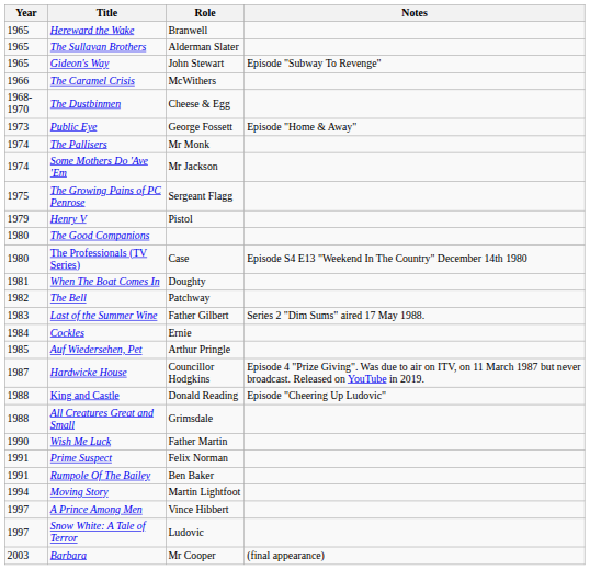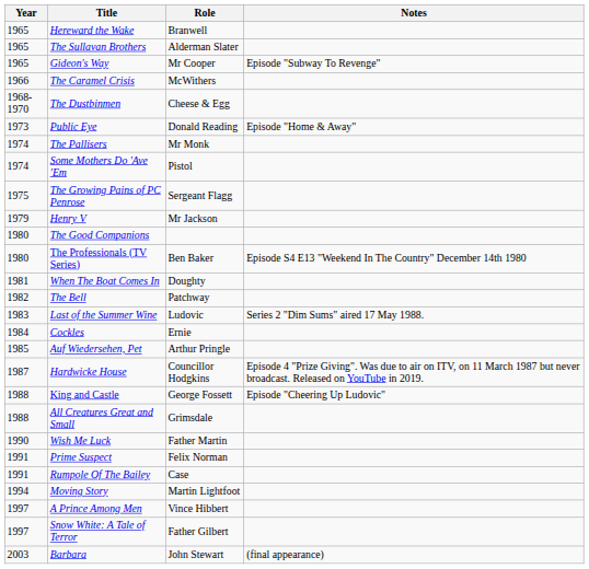Gideon's Way | Role: John Stewart -> Mr Cooper
Public Eye | Role: George Fossett -> Donald Reading
Some Mothers Do 'Ave 'Em | Role: Mr Jackson -> Pistol
Henry V | Role: Pistol -> Mr Jackson
The Professionals (TV Series) | Role: Case -> Ben Baker
Last of the Summer Wine | Role: Father Gilbert -> Ludovic
King and Castle | Role: Donald Reading -> George Fossett
Rumpole Of The Bailey | Role: Ben Baker -> Case
Snow White: A Tale of Terror | Role: Ludovic -> Father Gilbert
Barbara | Role: Mr Cooper -> John Stewart
